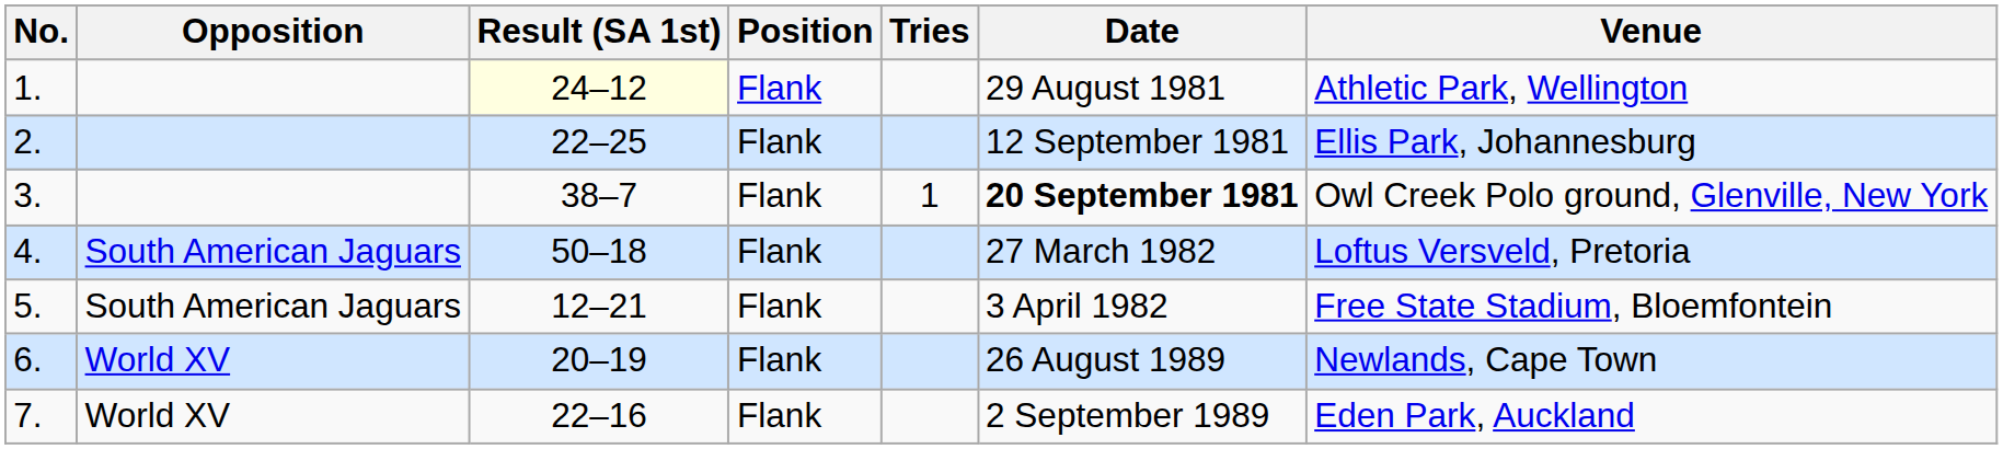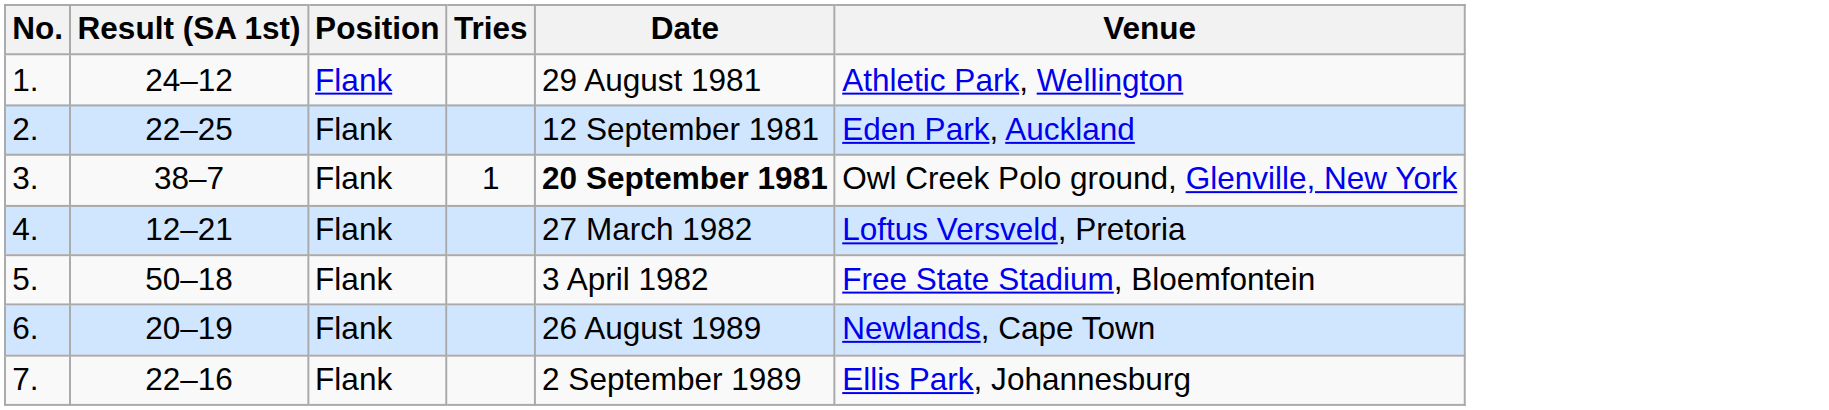- column: Opposition | South American Jaguars | South American Jaguars | World XV | World XV
1. | Result (SA 1st): lightyellow background -> no background
2. | Venue: Ellis Park, Johannesburg -> Eden Park, Auckland
4. | Result (SA 1st): 50–18 -> 12–21
5. | Result (SA 1st): 12–21 -> 50–18
7. | Venue: Eden Park, Auckland -> Ellis Park, Johannesburg
